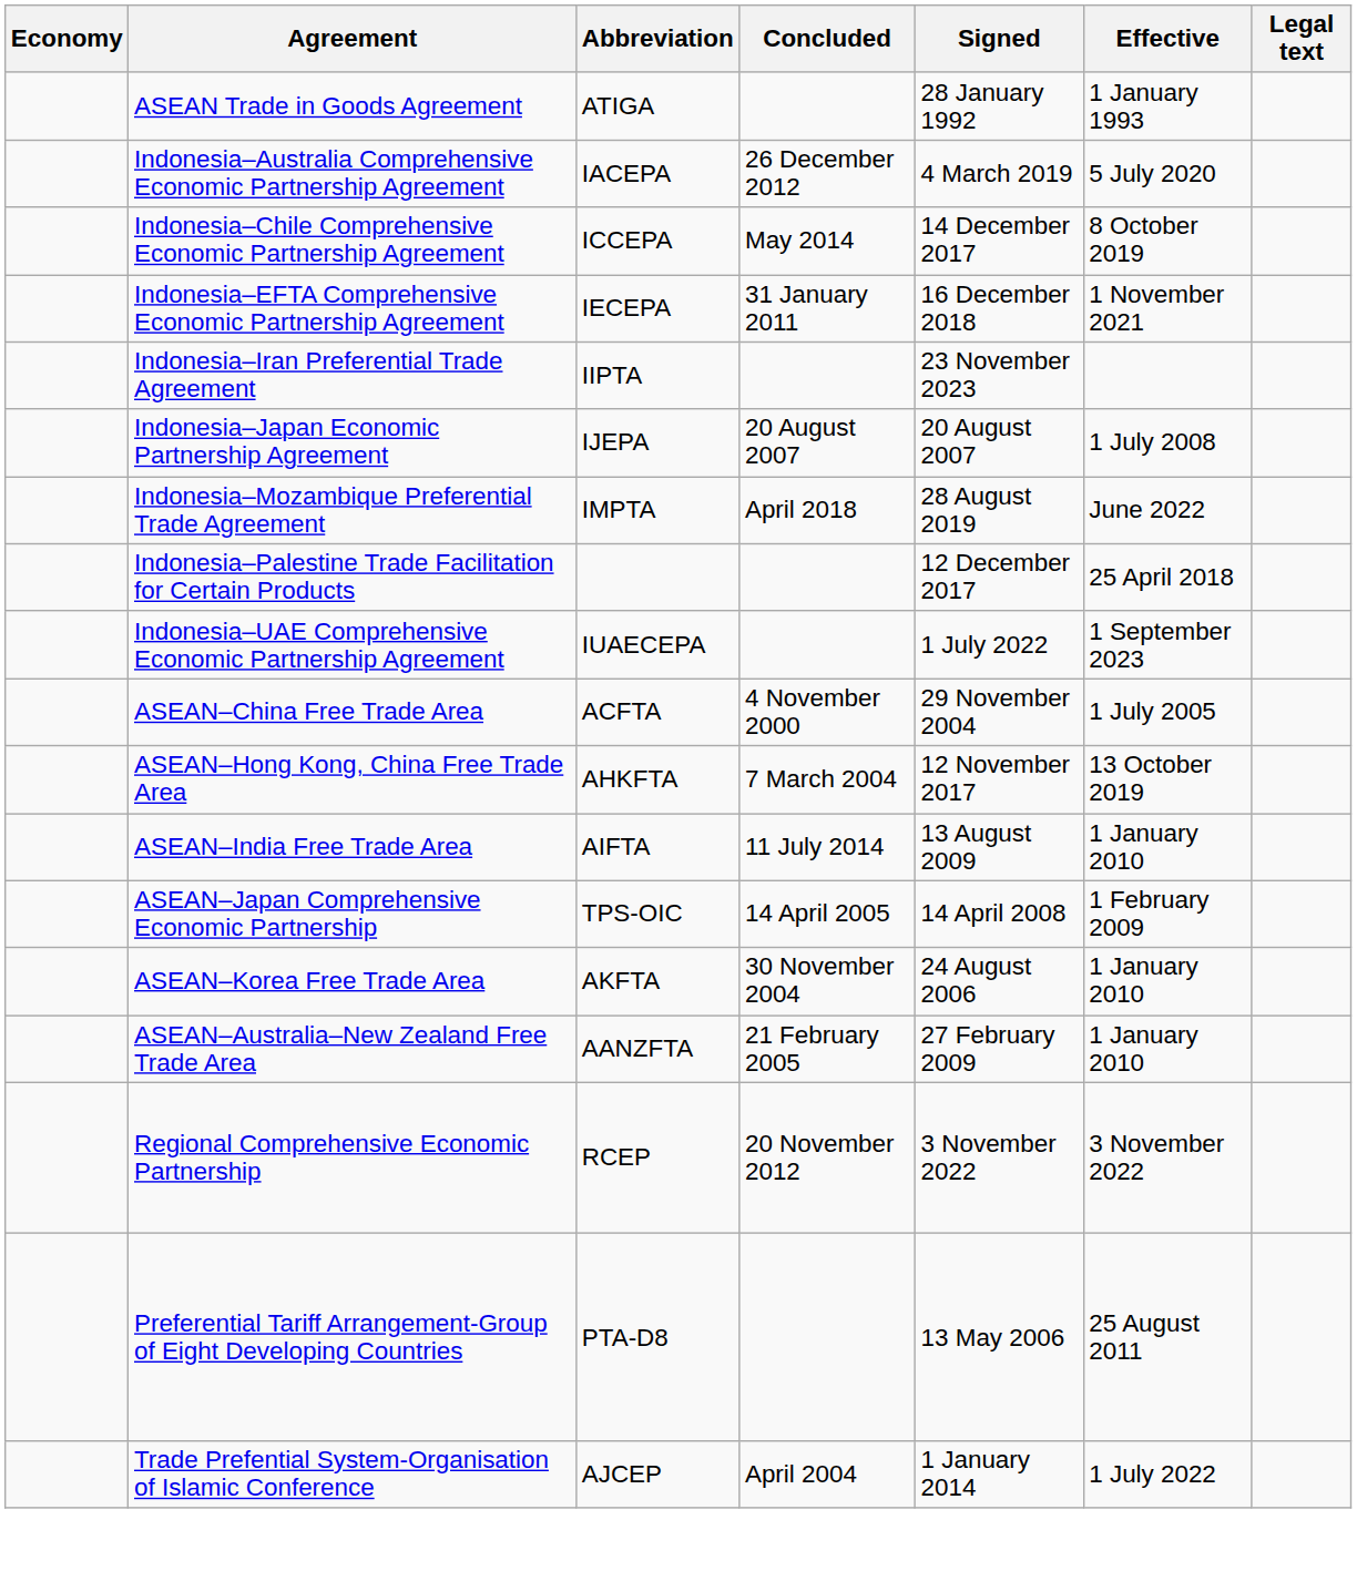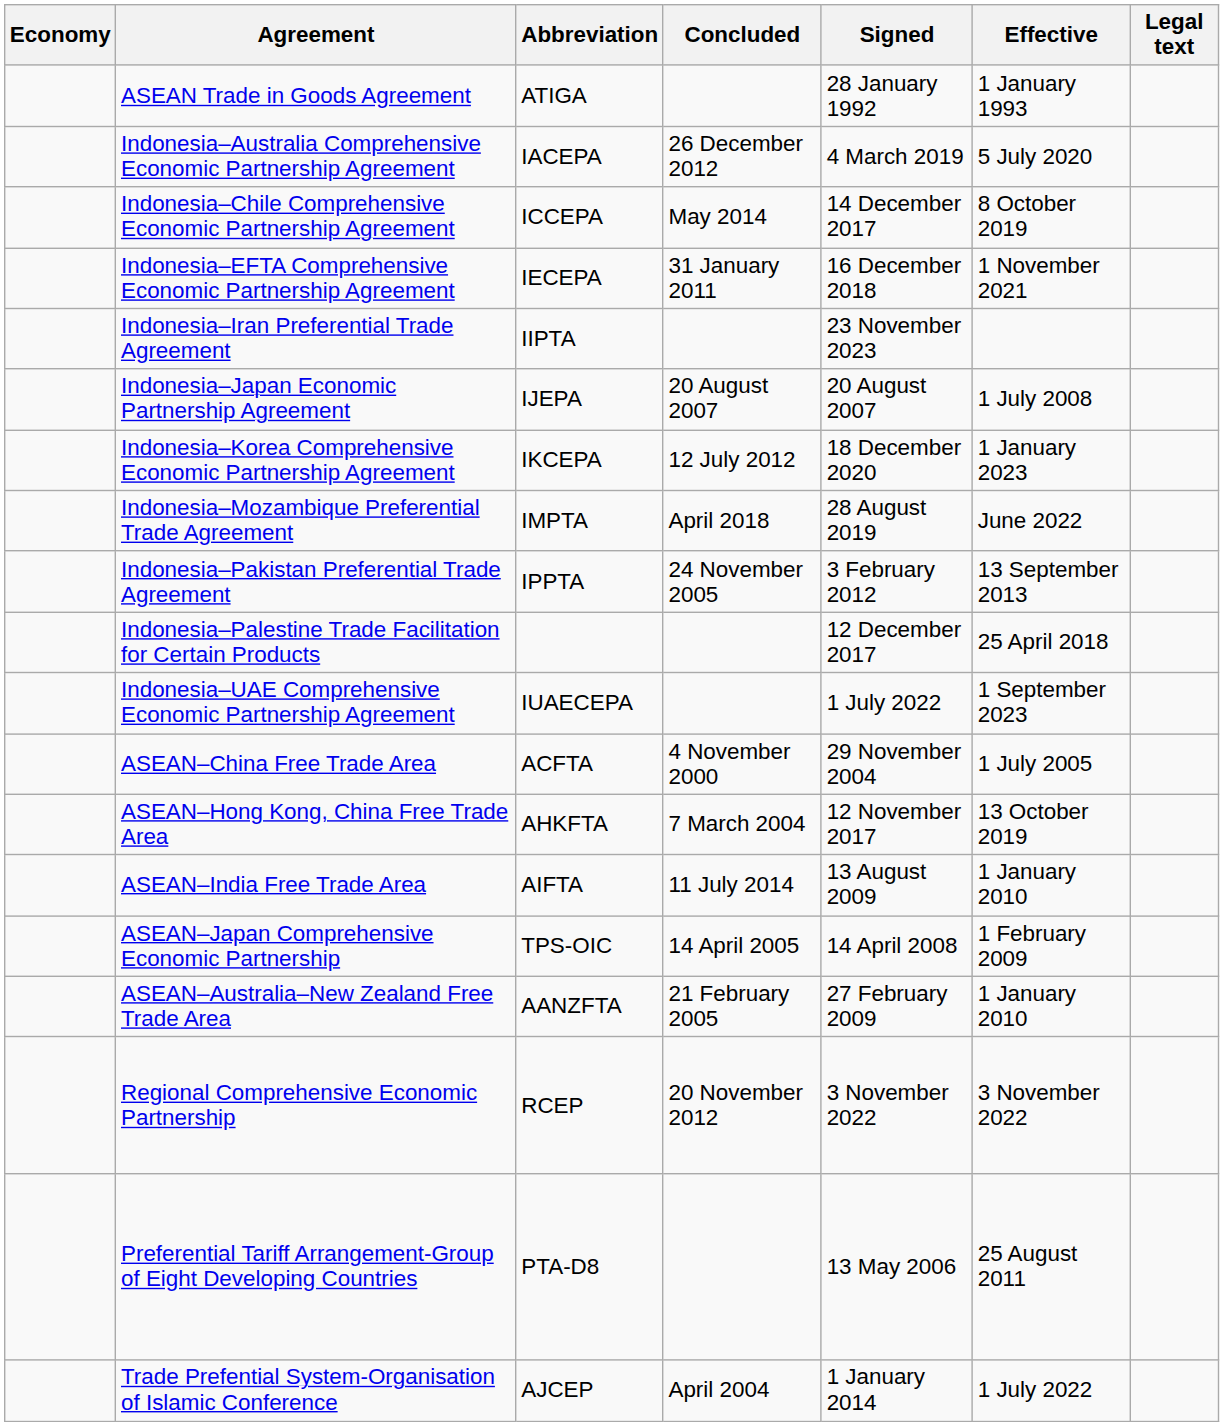+ row: Indonesia–Korea Comprehensive Economic Partnership Agreement | IKCEPA | 12 July 2012 | 18 December 2020 | 1 January 2023
+ row: Indonesia–Pakistan Preferential Trade Agreement | IPPTA | 24 November 2005 | 3 February 2012 | 13 September 2013
- row: ASEAN–Korea Free Trade Area | AKFTA | 30 November 2004 | 24 August 2006 | 1 January 2010
